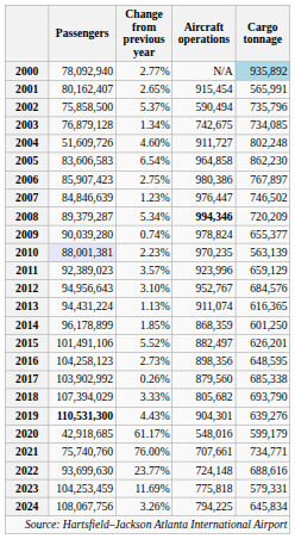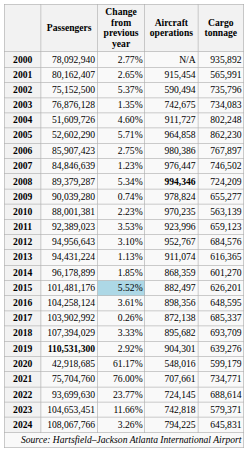2000 | Cargo tonnage: lightblue background -> no background
2002 | Passengers: 75,858,500 -> 75,152,500
2003 | Passengers: 76,879,128 -> 76,876,128
2003 | Change from previous year: 1.34% -> 1.35%
2003 | Cargo tonnage: 734,085 -> 734,083
2005 | Passengers: 83,606,583 -> 52,602,290
2005 | Change from previous year: 6.54% -> 5.71%
2008 | Cargo tonnage: 720,209 -> 724,209
2009 | Cargo tonnage: 655,377 -> 655,277
2010 | Passengers: lavender background -> no background
2011 | Change from previous year: 3.57% -> 3.53%
2011 | Cargo tonnage: 659,129 -> 659,123
2014 | Cargo tonnage: 601,250 -> 601,270
2015 | Passengers: 101,491,106 -> 101,481,176
2015 | Change from previous year: no background -> lightblue background
2016 | Passengers: 104,258,123 -> 104,258,124
2016 | Change from previous year: 2.73% -> 3.61%
2017 | Aircraft operations: 879,560 -> 872,138
2017 | Cargo tonnage: 685,338 -> 685,337
2018 | Aircraft operations: 805,682 -> 895,682
2018 | Cargo tonnage: 693,790 -> 693,709
2019 | Change from previous year: 4.43% -> 2.92%
2021 | Passengers: 75,740,760 -> 75,704,760
2022 | Aircraft operations: 724,148 -> 724,145
2022 | Cargo tonnage: 688,616 -> 688,614
2023 | Passengers: 104,253,459 -> 104,653,451
2023 | Change from previous year: 11.69% -> 11.66%
2023 | Aircraft operations: 775,818 -> 742,818
2023 | Cargo tonnage: 579,331 -> 579,371
2024 | Passengers: 108,067,756 -> 108,067,766
2024 | Cargo tonnage: 645,834 -> 645,831
